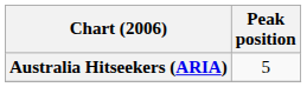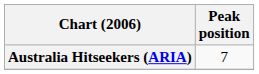Australia Hitseekers (ARIA) | Peak position: 5 -> 7
